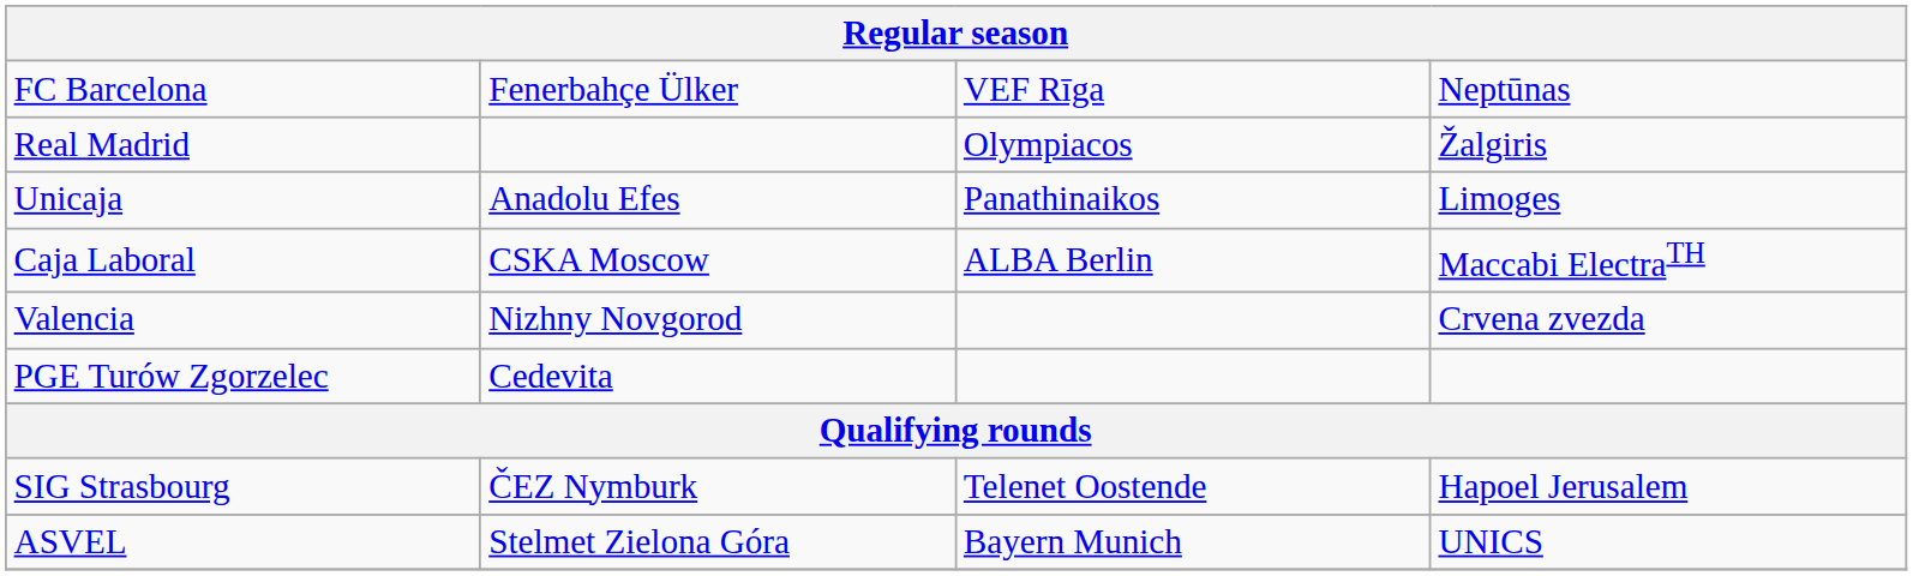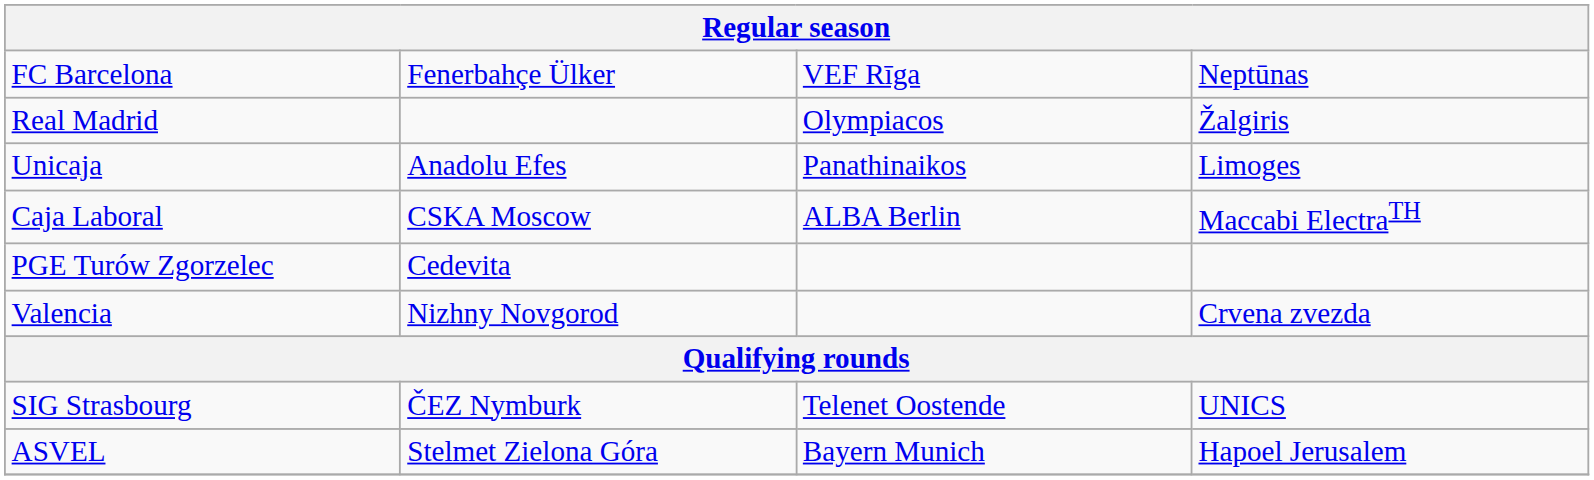rows swapped: Valencia <-> PGE Turów Zgorzelec
SIG Strasbourg | column 4: Hapoel Jerusalem -> UNICS
ASVEL | column 4: UNICS -> Hapoel Jerusalem
